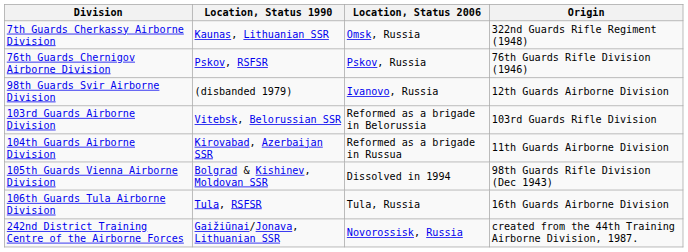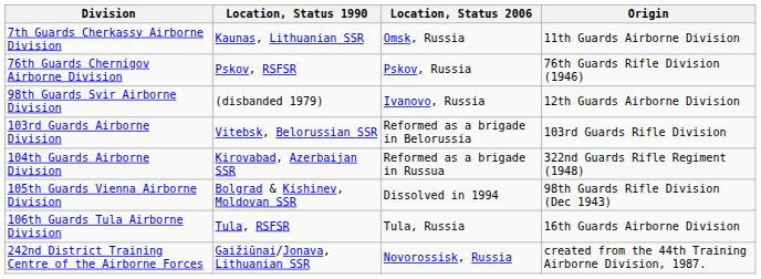7th Guards Cherkassy Airborne Division | Origin: 322nd Guards Rifle Regiment (1948) -> 11th Guards Airborne Division
104th Guards Airborne Division | Origin: 11th Guards Airborne Division -> 322nd Guards Rifle Regiment (1948)
